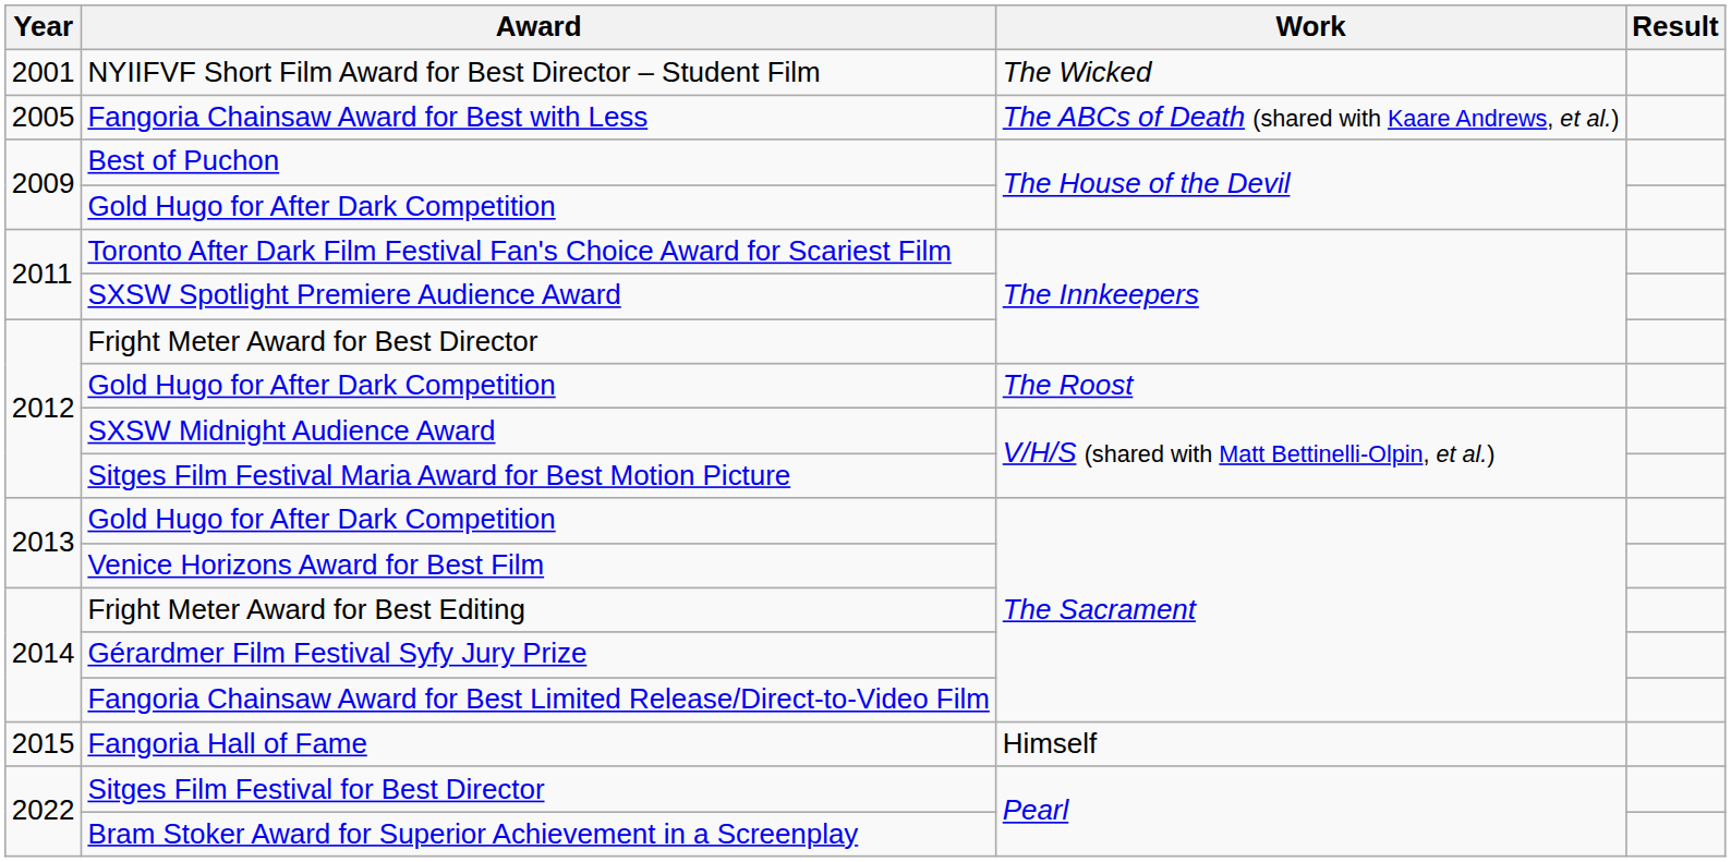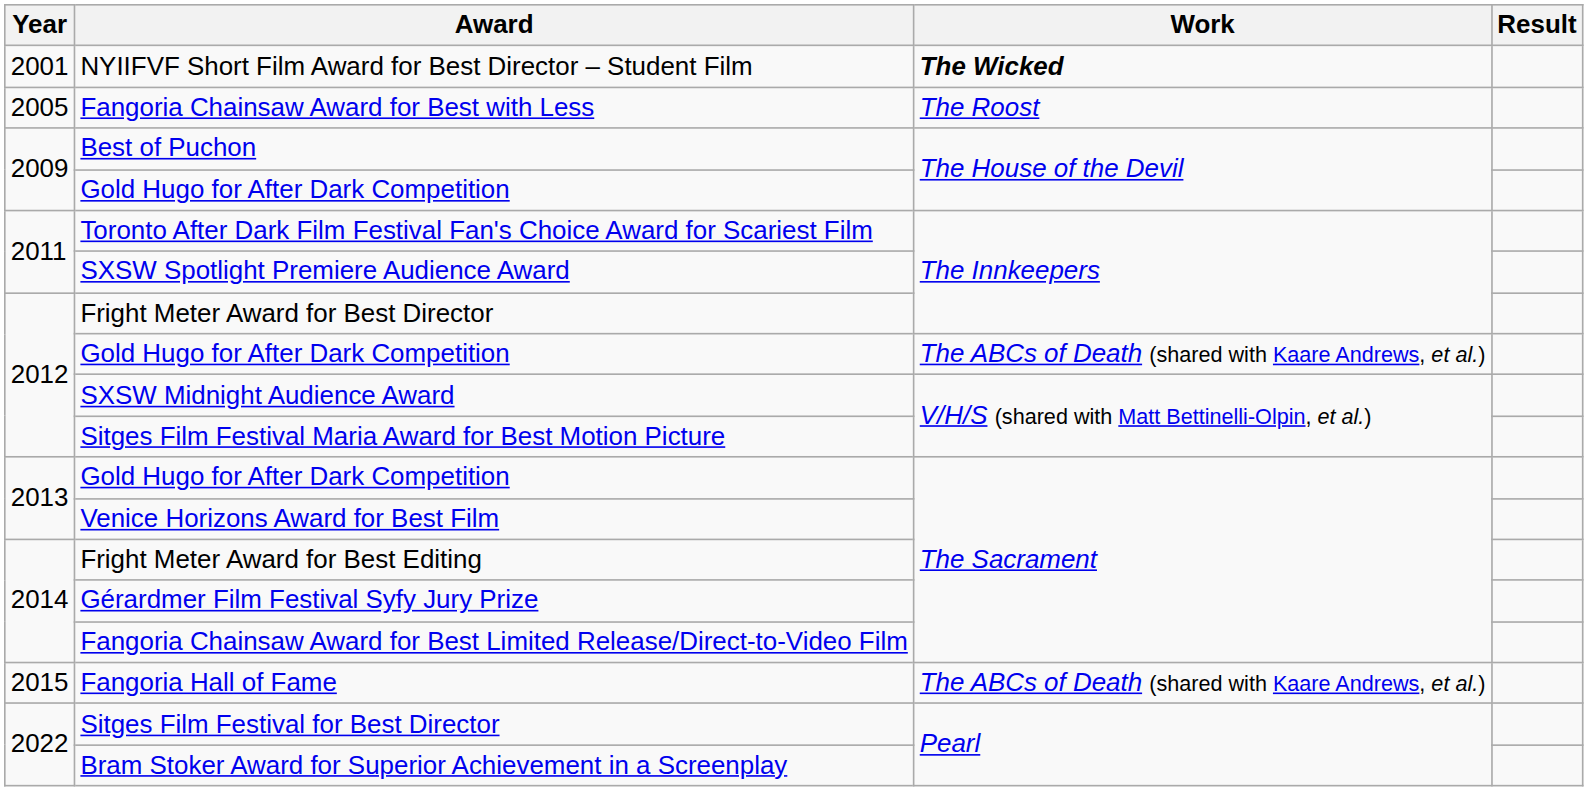NYIIFVF Short Film Award for Best Director – Student Film | Work: normal -> bold
Fangoria Chainsaw Award for Best with Less | Work: The ABCs of Death (shared with Kaare Andrews, et al.) -> The Roost
2012 / Gold Hugo for After Dark Competition | Work: The Roost -> The ABCs of Death (shared with Kaare Andrews, et al.)
Fangoria Hall of Fame | Work: Himself -> The ABCs of Death (shared with Kaare Andrews, et al.)
